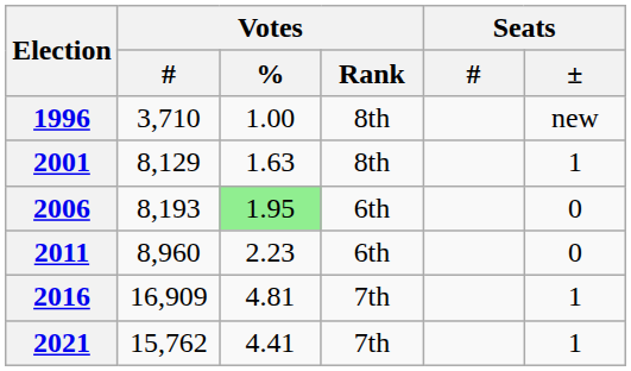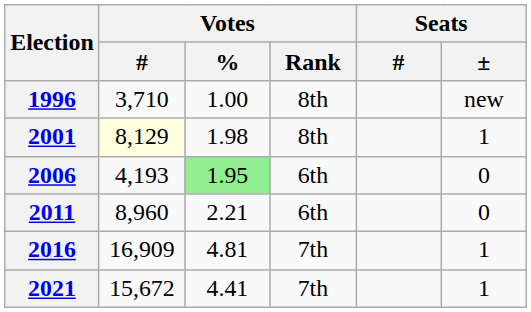2001 | Votes / #: no background -> lightyellow background
2001 | Votes / %: 1.63 -> 1.98
2006 | Votes / #: 8,193 -> 4,193
2011 | Votes / %: 2.23 -> 2.21
2021 | Votes / #: 15,762 -> 15,672
